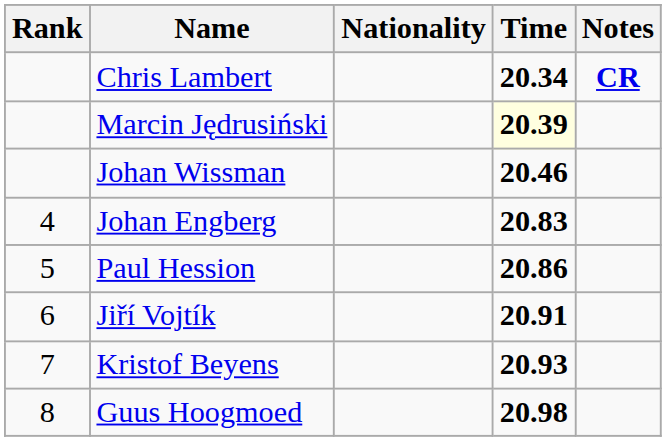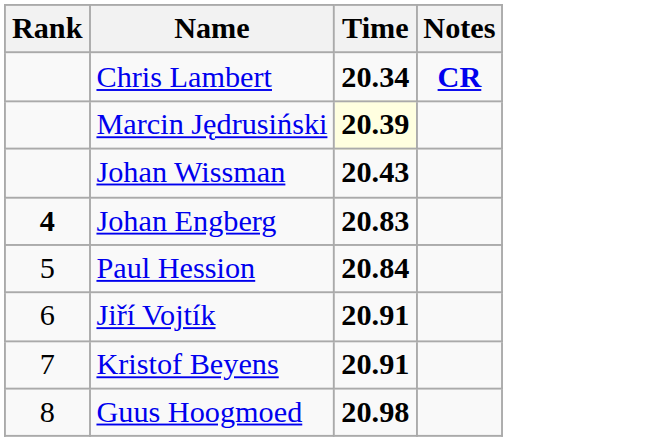- column: Nationality
Johan Wissman | Time: 20.46 -> 20.43
Johan Engberg | Rank: normal -> bold
Paul Hession | Time: 20.86 -> 20.84
Kristof Beyens | Time: 20.93 -> 20.91
